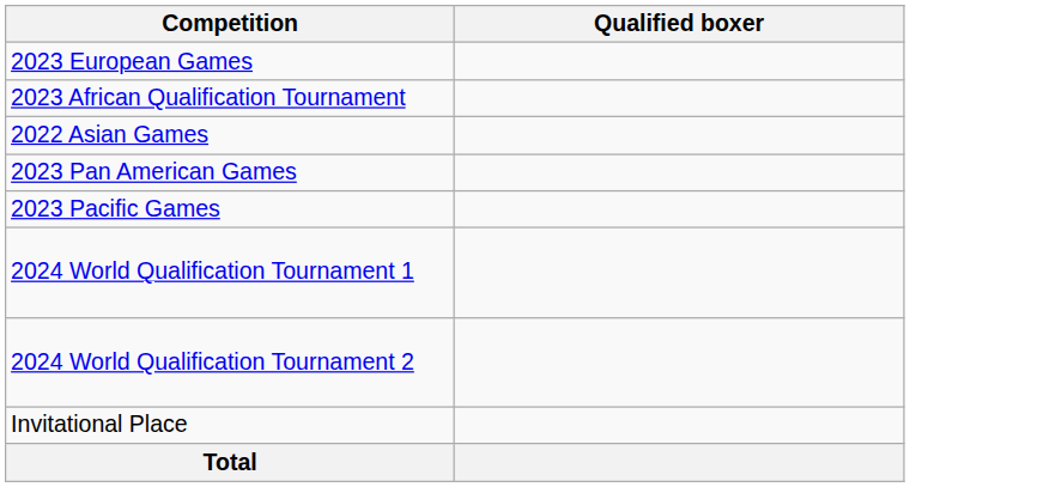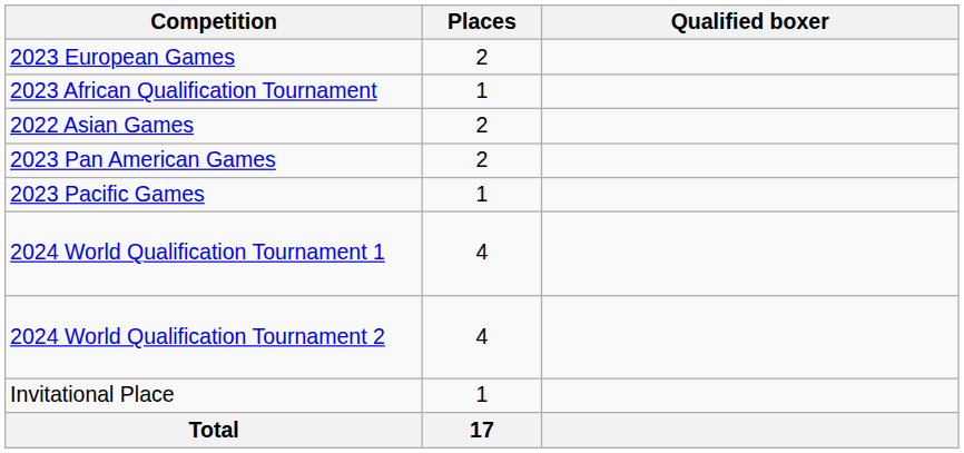+ column: Places | 2 | 1 | 2 | 2 | 1 | 4 | 4 | 1 | 17
